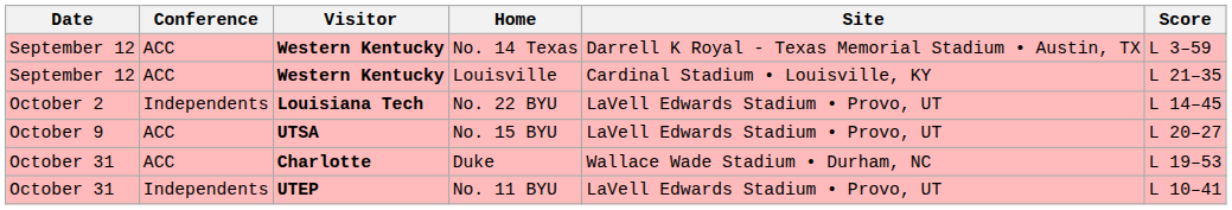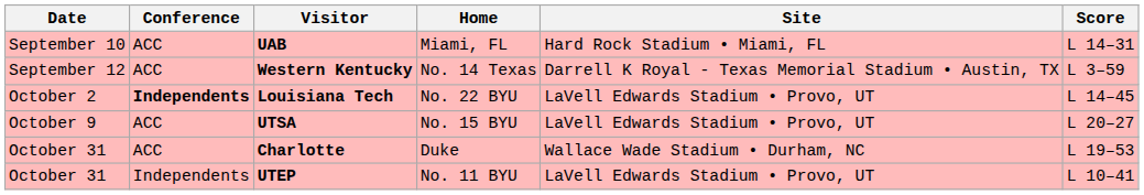+ row: September 10 | ACC | UAB | Miami, FL | Hard Rock Stadium • Miami, FL | L 14–31
- row: September 12 | ACC | Western Kentucky | Louisville | Cardinal Stadium • Louisville, KY | L 21–35
No. 22 BYU | Conference: normal -> bold
